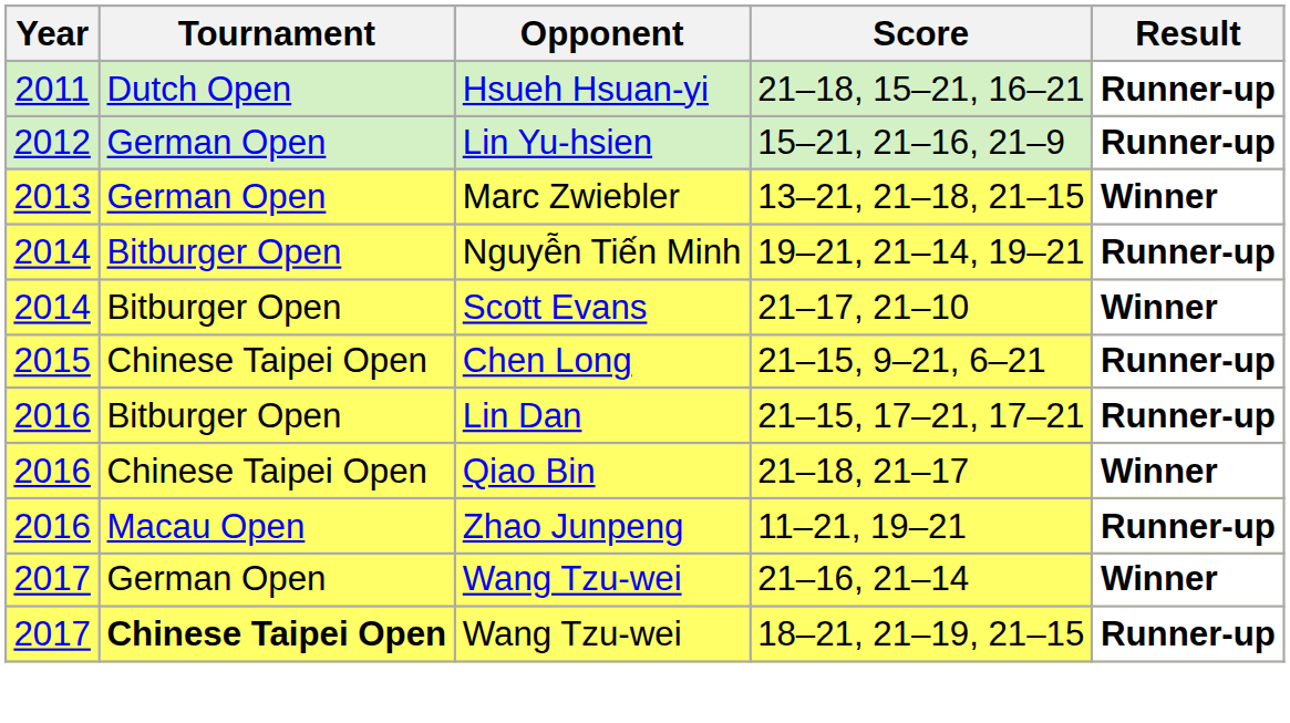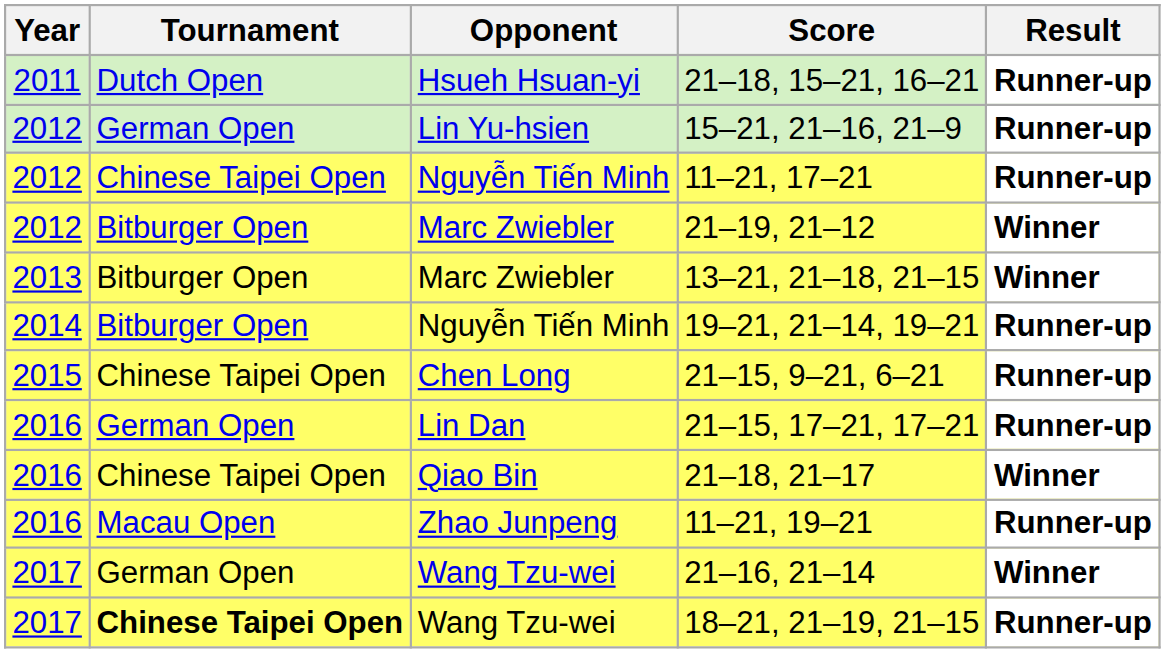+ row: 2012 | Chinese Taipei Open | Nguyễn Tiến Minh | 11–21, 17–21 | Runner-up
+ row: 2012 | Bitburger Open | Marc Zwiebler | 21–19, 21–12 | Winner
13–21, 21–18, 21–15 | Tournament: German Open -> Bitburger Open
- row: 2014 | Bitburger Open | Scott Evans | 21–17, 21–10 | Winner
21–15, 17–21, 17–21 | Tournament: Bitburger Open -> German Open
